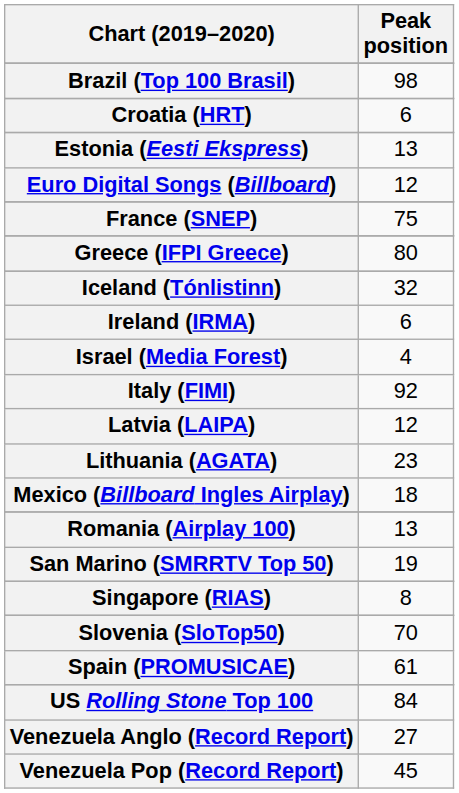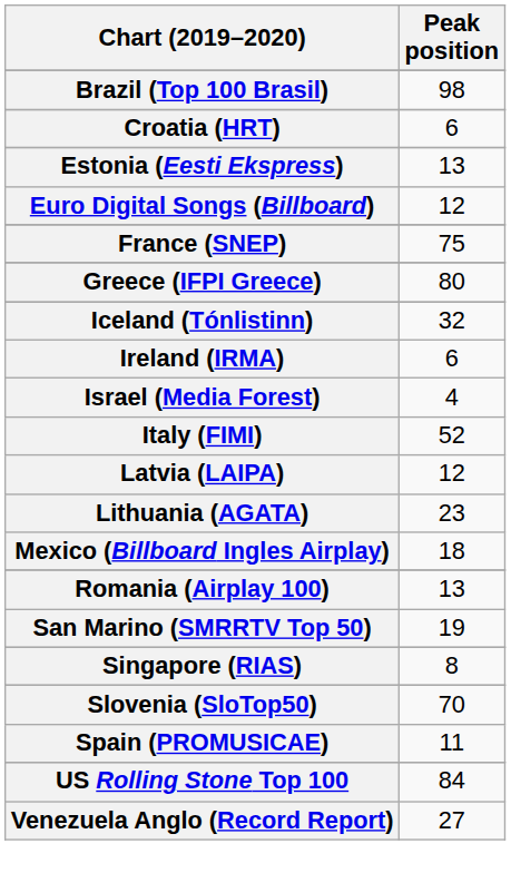Italy (FIMI) | Peak position: 92 -> 52
Spain (PROMUSICAE) | Peak position: 61 -> 11
- row: Venezuela Pop (Record Report) | 45
